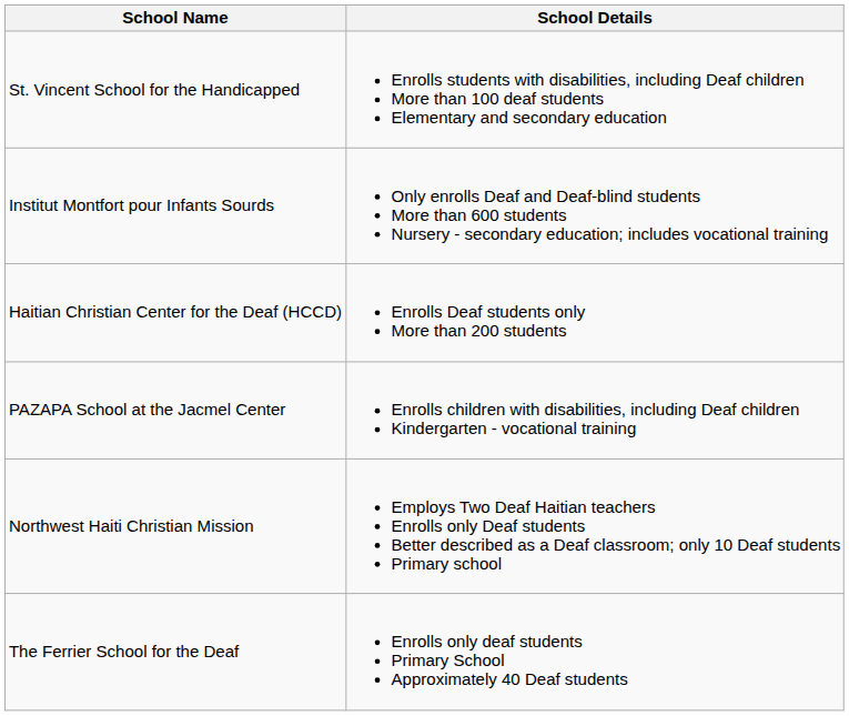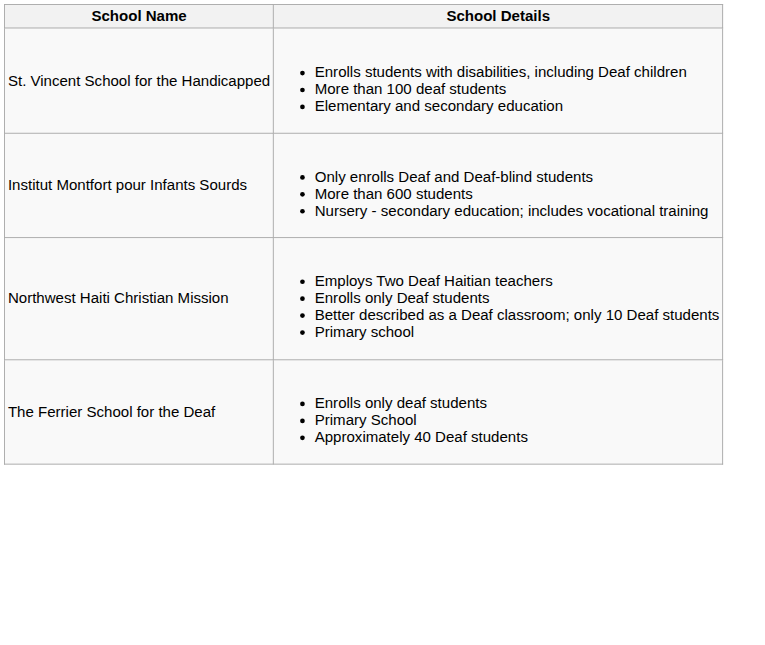- row: Haitian Christian Center for the Deaf (HCCD) | Enrolls Deaf students only More than 200 students
- row: PAZAPA School at the Jacmel Center | Enrolls children with disabilities, including Deaf children Kindergarten - vocational training
